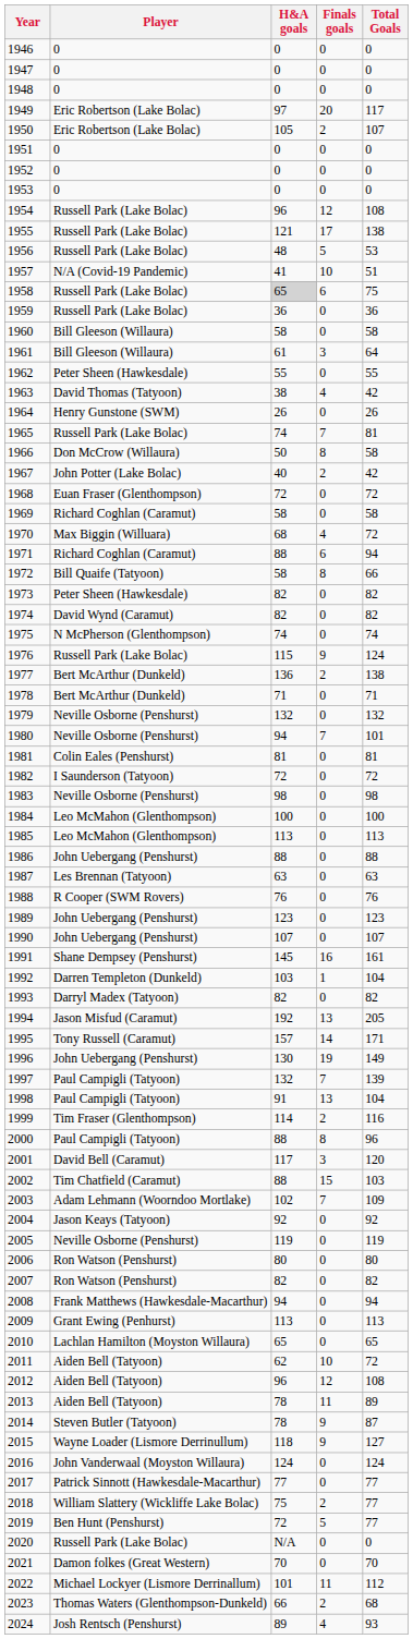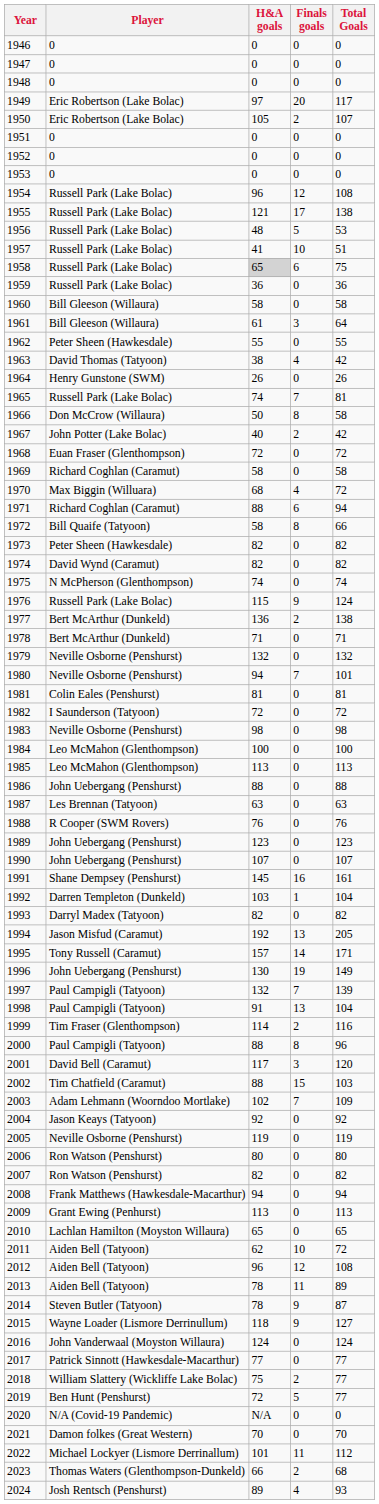1957 | Player: N/A (Covid-19 Pandemic) -> Russell Park (Lake Bolac)
2020 | Player: Russell Park (Lake Bolac) -> N/A (Covid-19 Pandemic)
